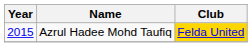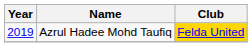Azrul Hadee Mohd Taufiq | Year: 2015 -> 2019
